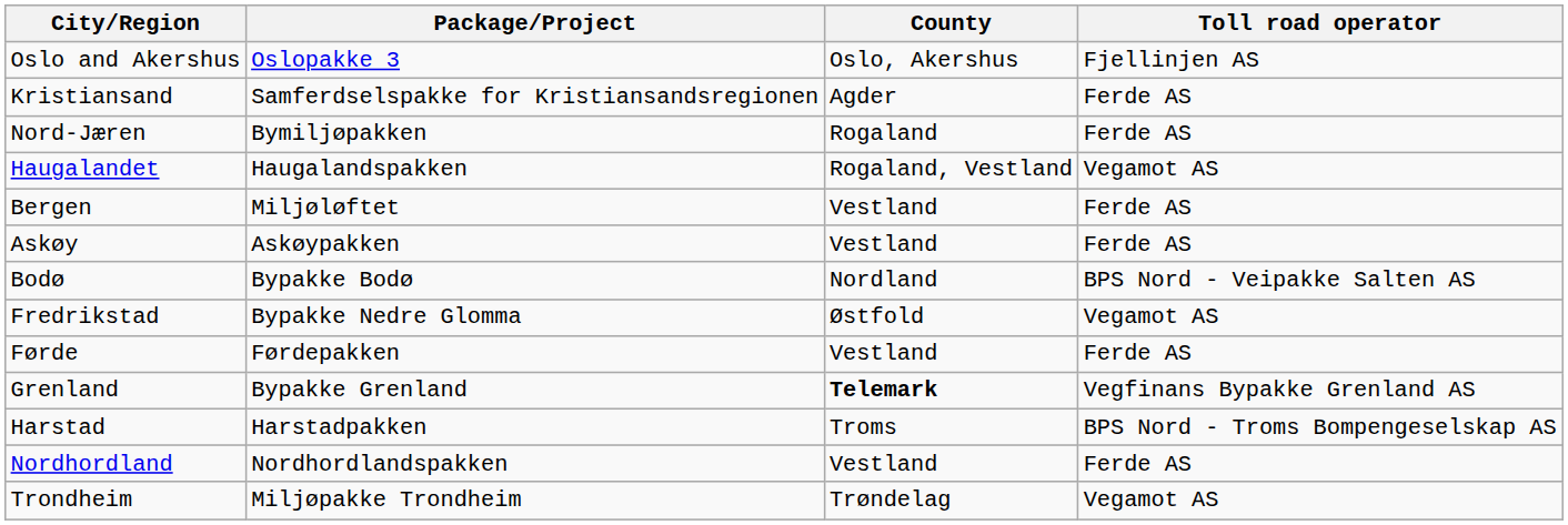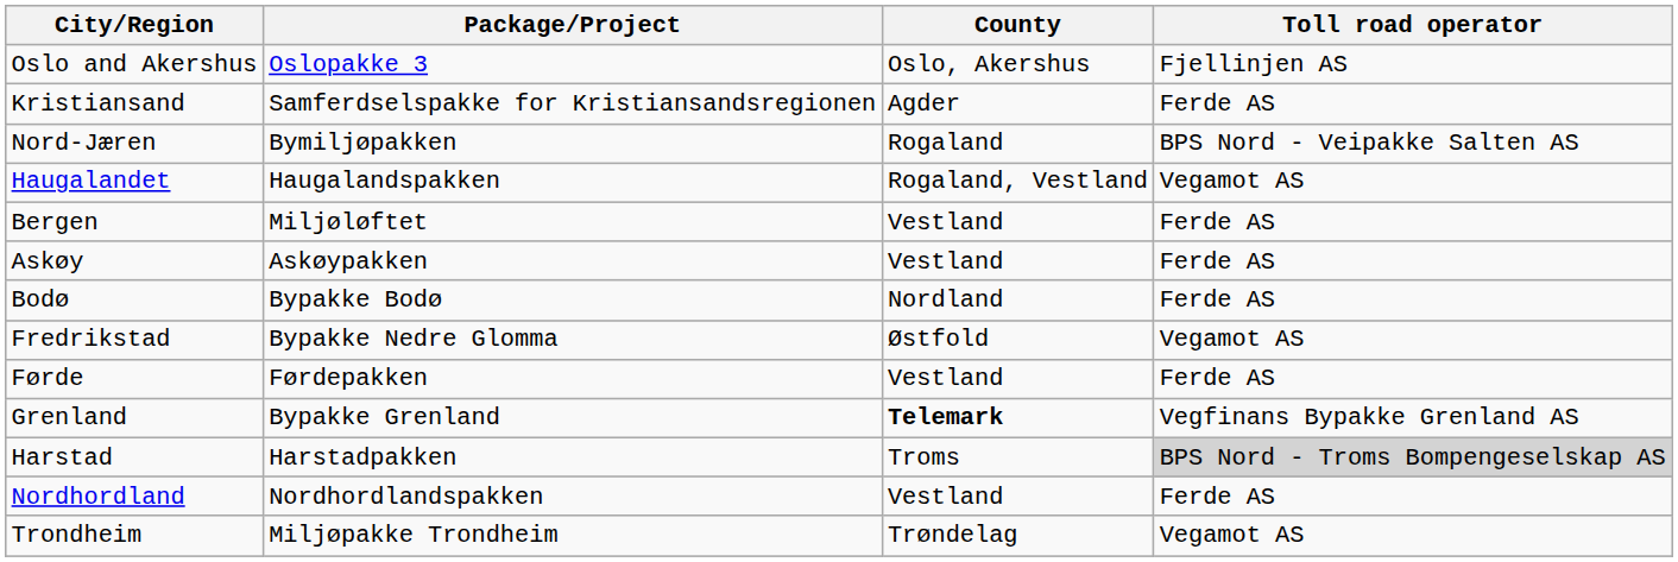Nord-Jæren | Toll road operator: Ferde AS -> BPS Nord - Veipakke Salten AS
Bodø | Toll road operator: BPS Nord - Veipakke Salten AS -> Ferde AS
Harstad | Toll road operator: no background -> lightgrey background
